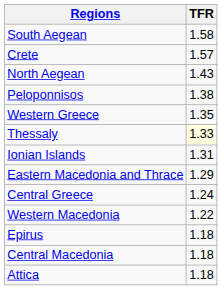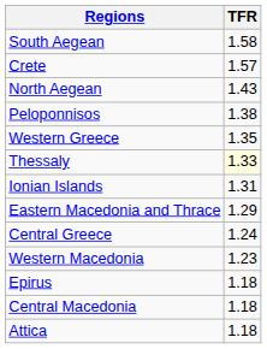Western Macedonia | TFR: 1.22 -> 1.23
